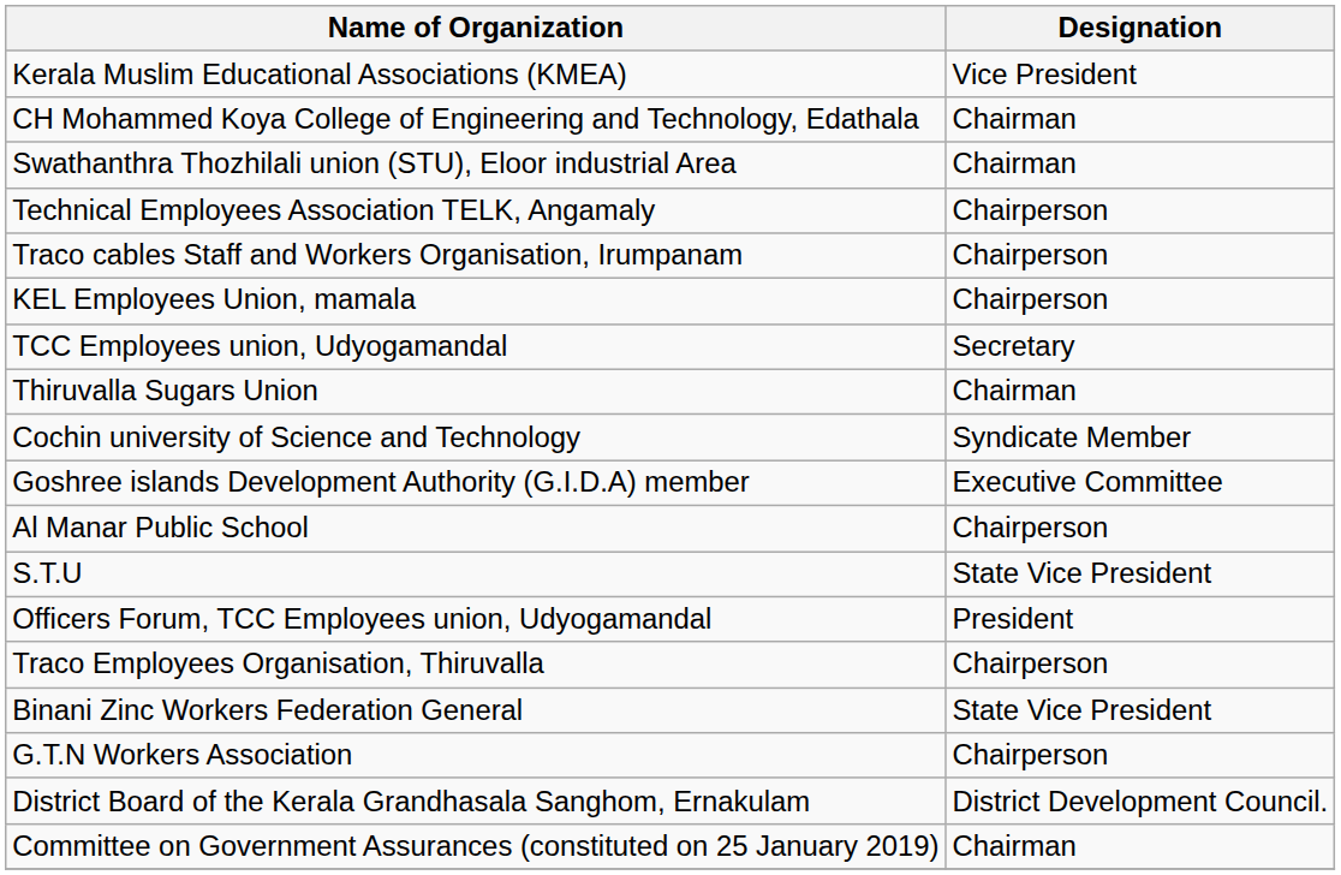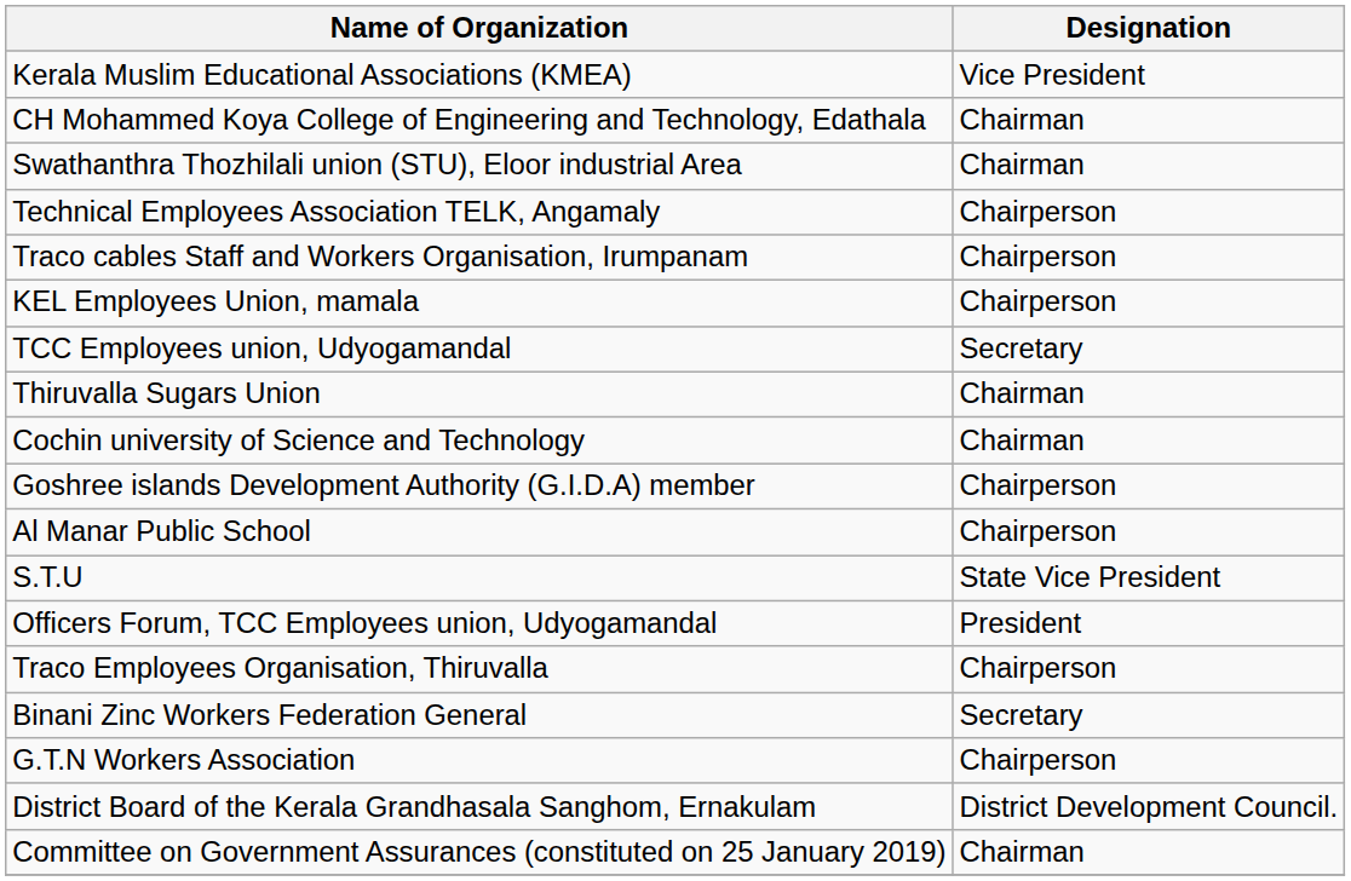Cochin university of Science and Technology | Designation: Syndicate Member -> Chairman
Goshree islands Development Authority (G.I.D.A) member | Designation: Executive Committee -> Chairperson
Binani Zinc Workers Federation General | Designation: State Vice President -> Secretary
